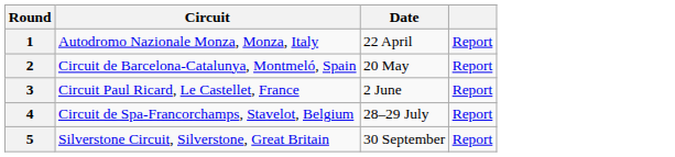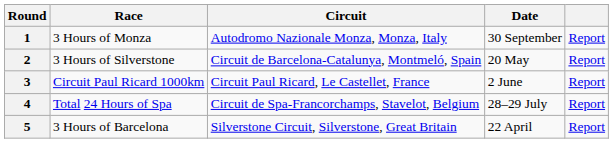+ column: Race | 3 Hours of Monza | 3 Hours of Silverstone | Circuit Paul Ricard 1000km | Total 24 Hours of Spa | 3 Hours of Barcelona
1 | Date: 22 April -> 30 September
5 | Date: 30 September -> 22 April
